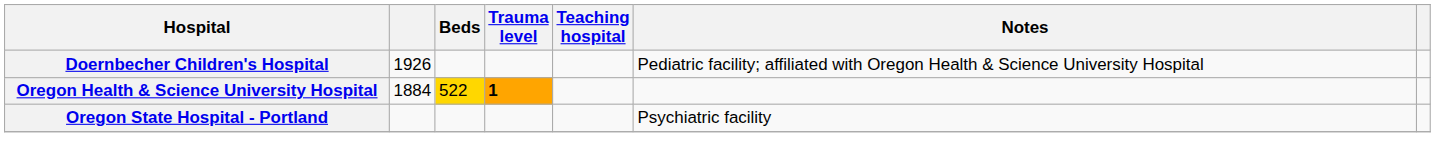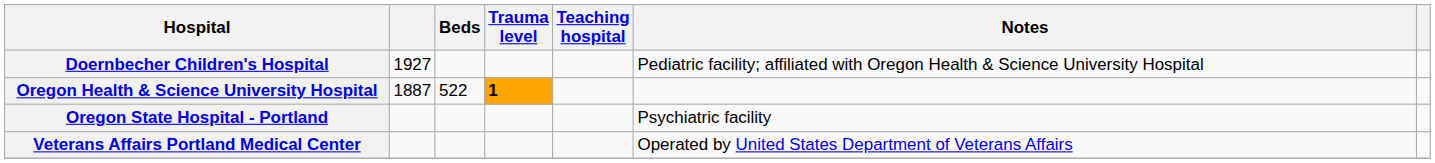Doernbecher Children's Hospital | column 2: 1926 -> 1927
Oregon Health & Science University Hospital | column 2: 1884 -> 1887
Oregon Health & Science University Hospital | Beds: gold background -> no background
+ row: Veterans Affairs Portland Medical Center | Operated by United States Department of Veterans Affairs
